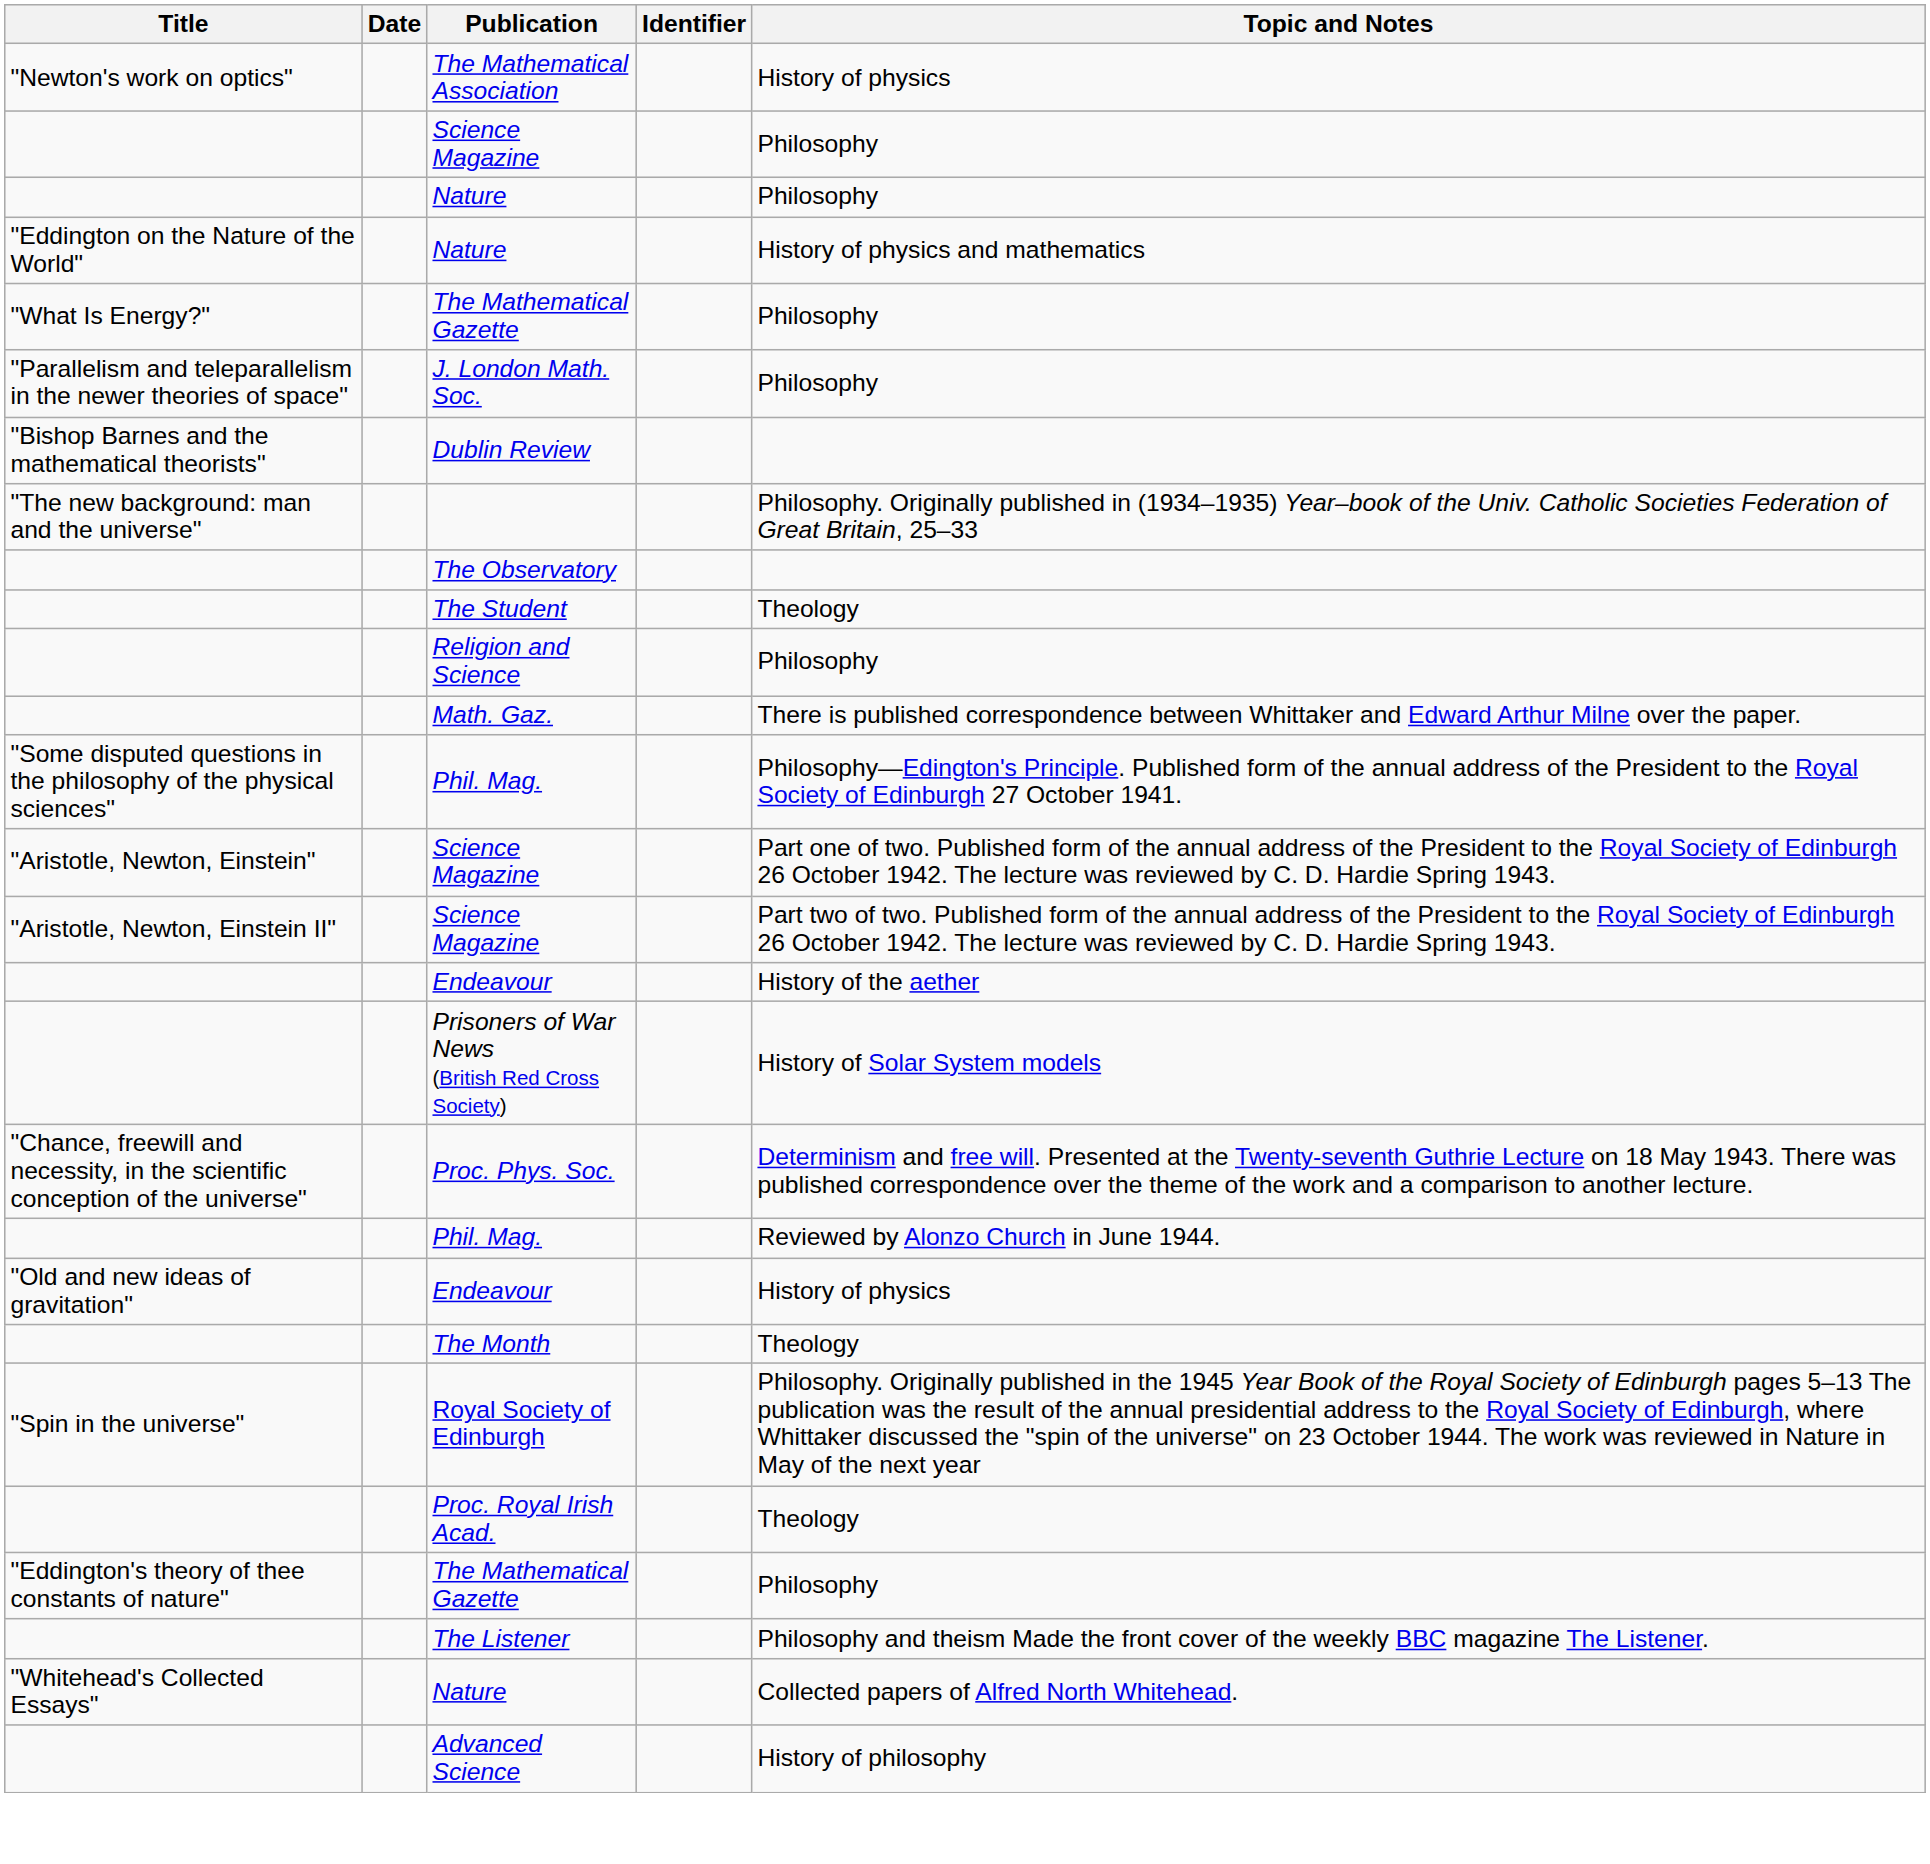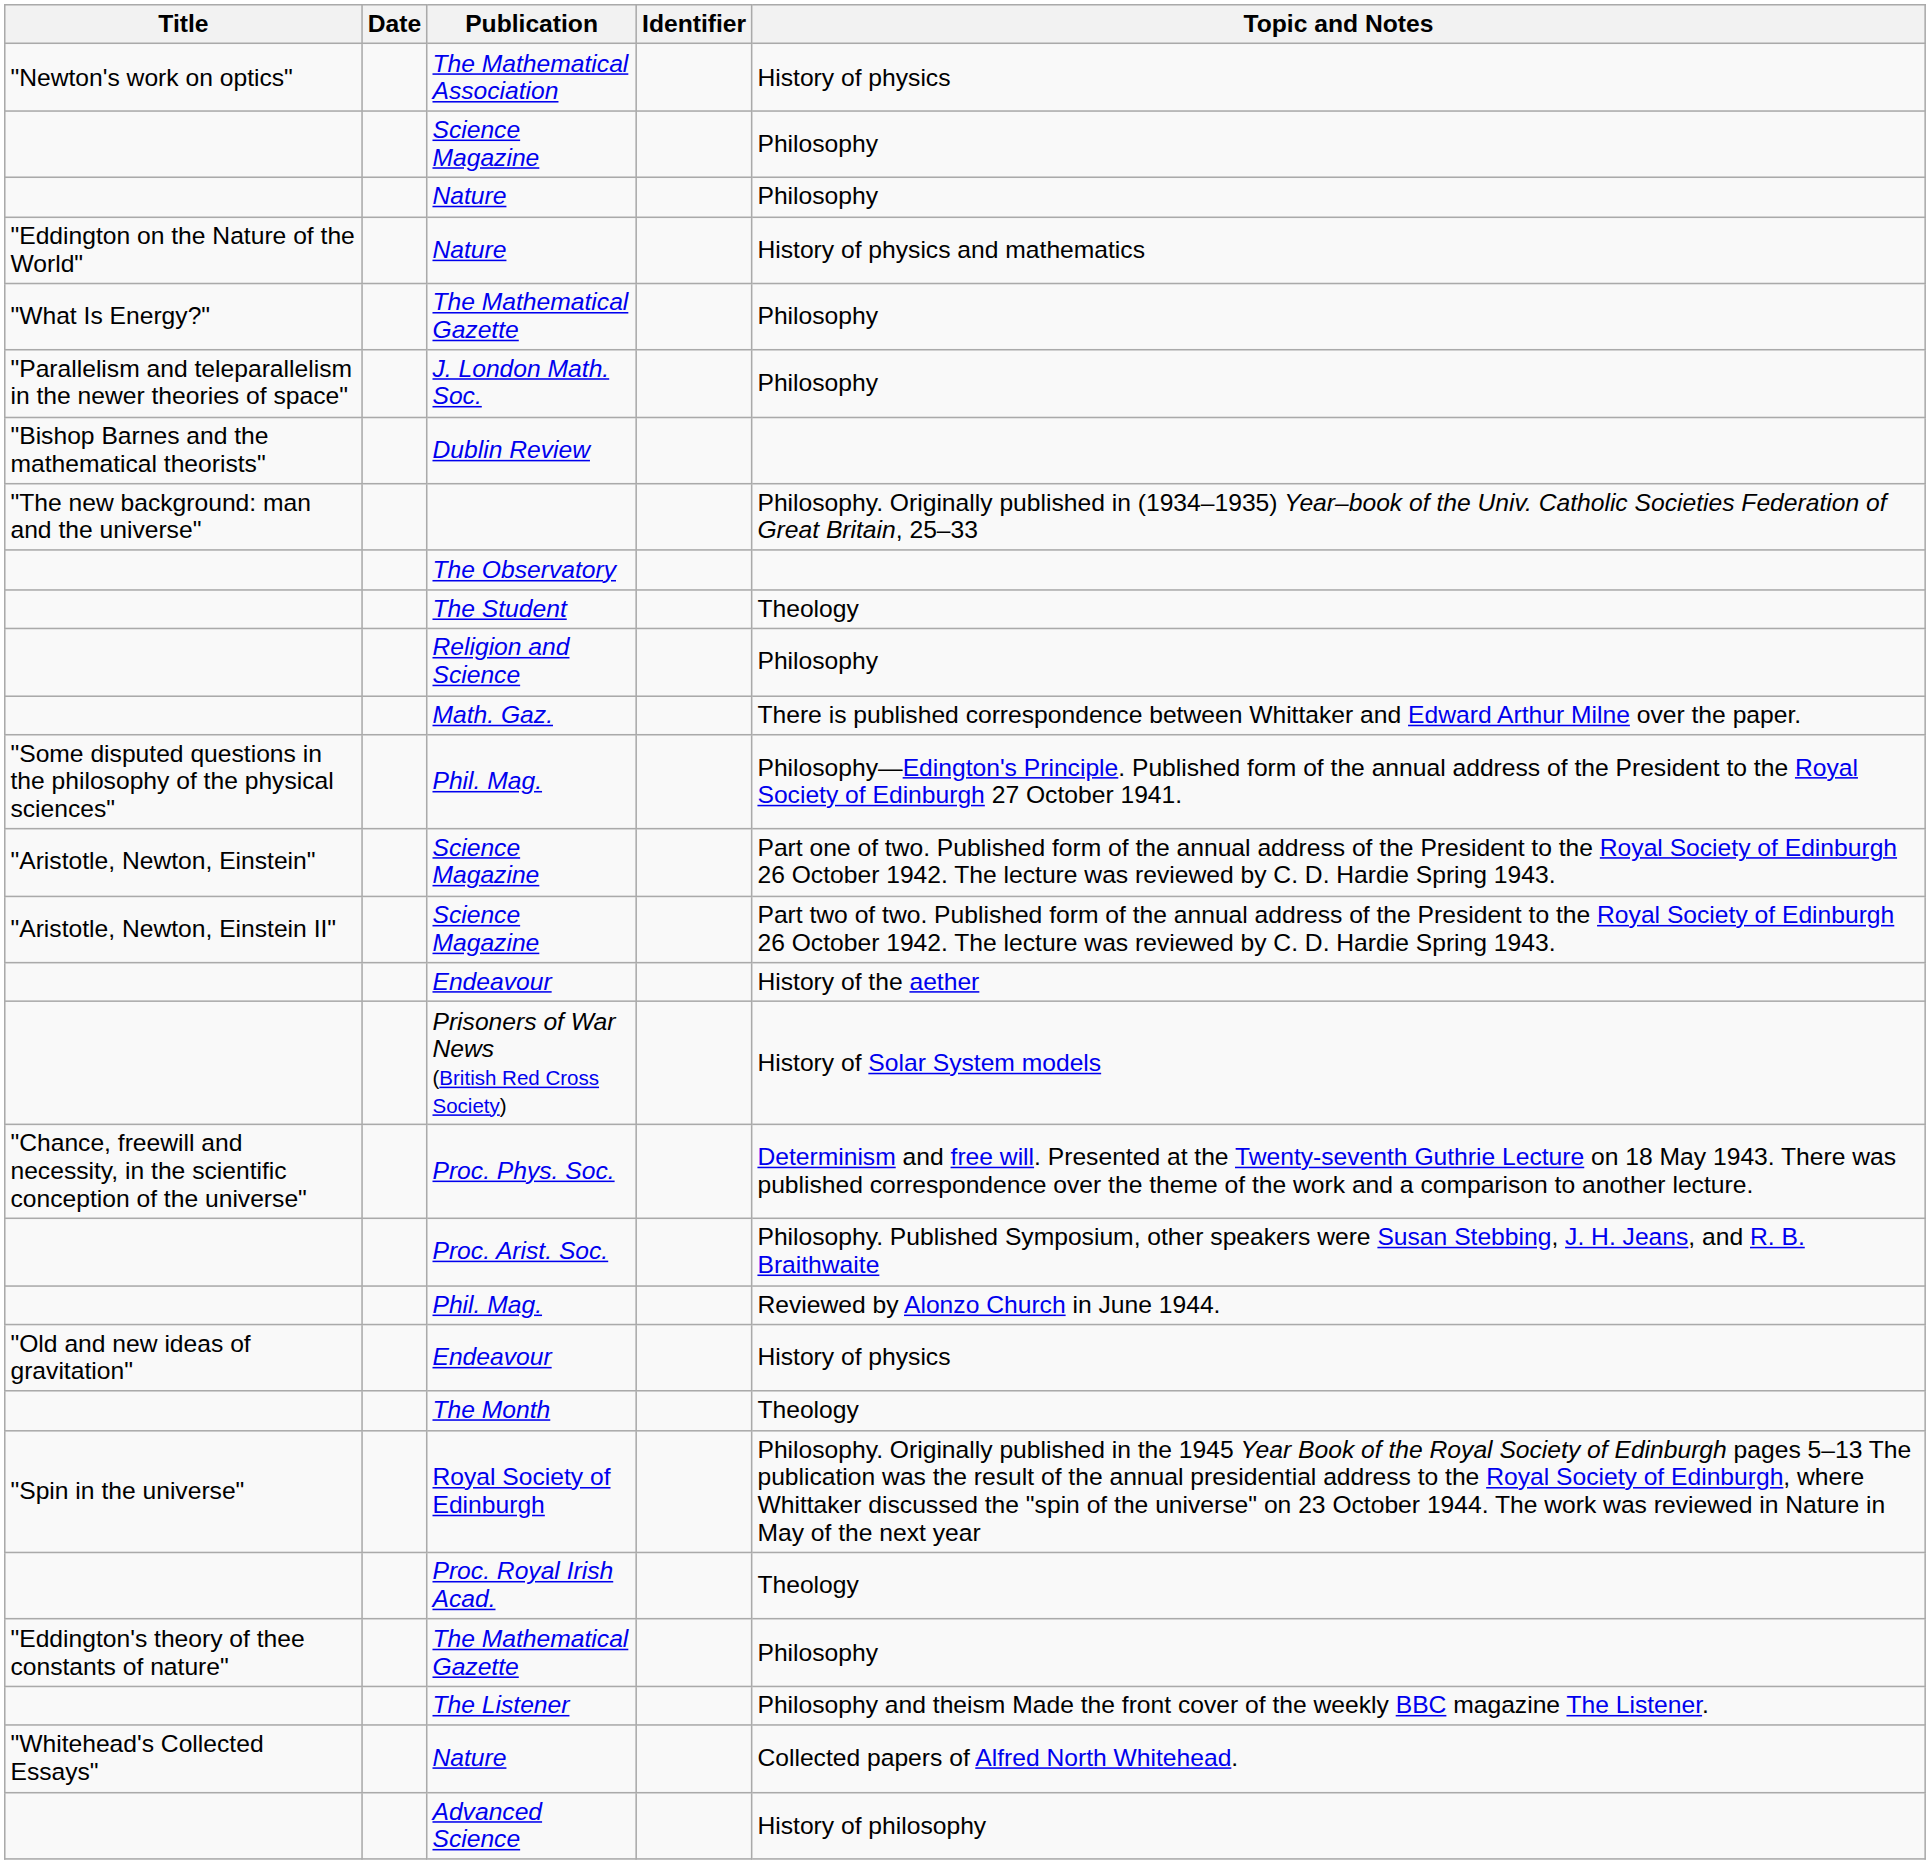+ row: Proc. Arist. Soc. | Philosophy. Published Symposium, other speakers were Susan Stebbing, J. H. Jeans, and R. B. Braithwaite
